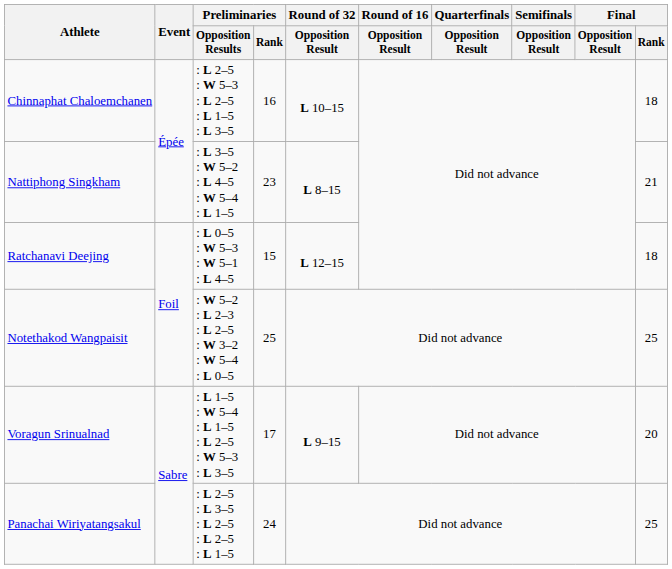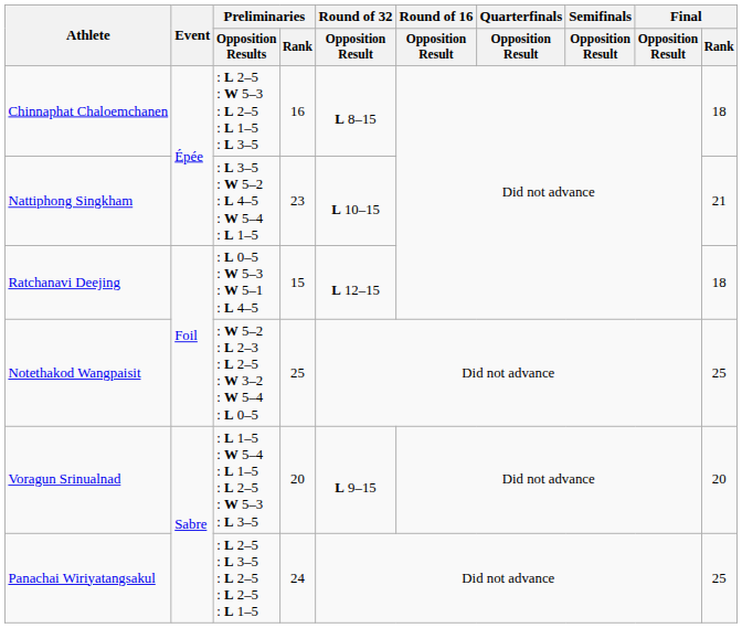Chinnaphat Chaloemchanen | Round of 32 / Opposition Result: L 10–15 -> L 8–15
Nattiphong Singkham | Round of 32 / Opposition Result: L 8–15 -> L 10–15
Voragun Srinualnad | Preliminaries / Rank: 17 -> 20
